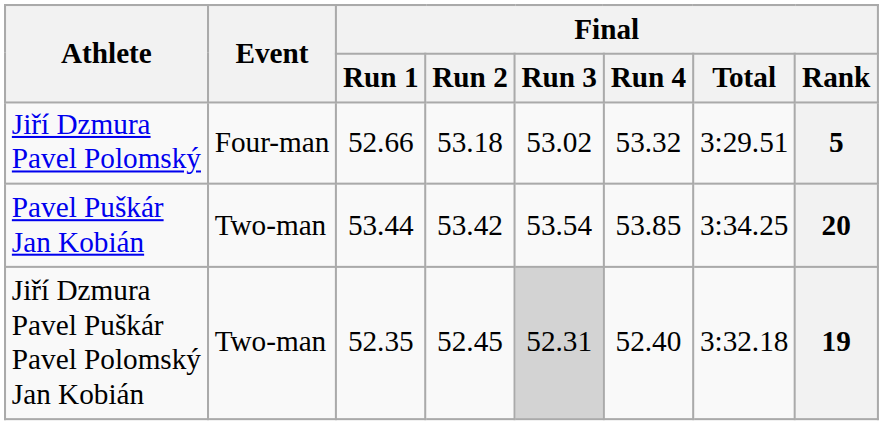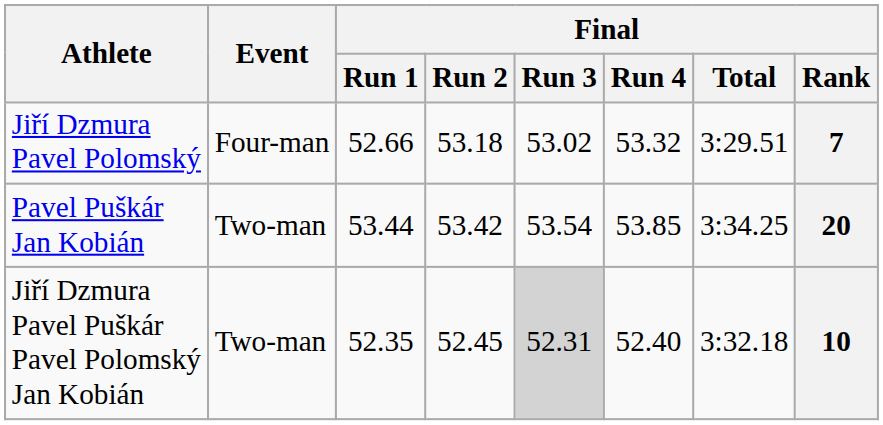Jiří Dzmura Pavel Polomský | Final / Rank: 5 -> 7
Jiří Dzmura Pavel Puškár Pavel Polomský Jan Kobián | Final / Rank: 19 -> 10
